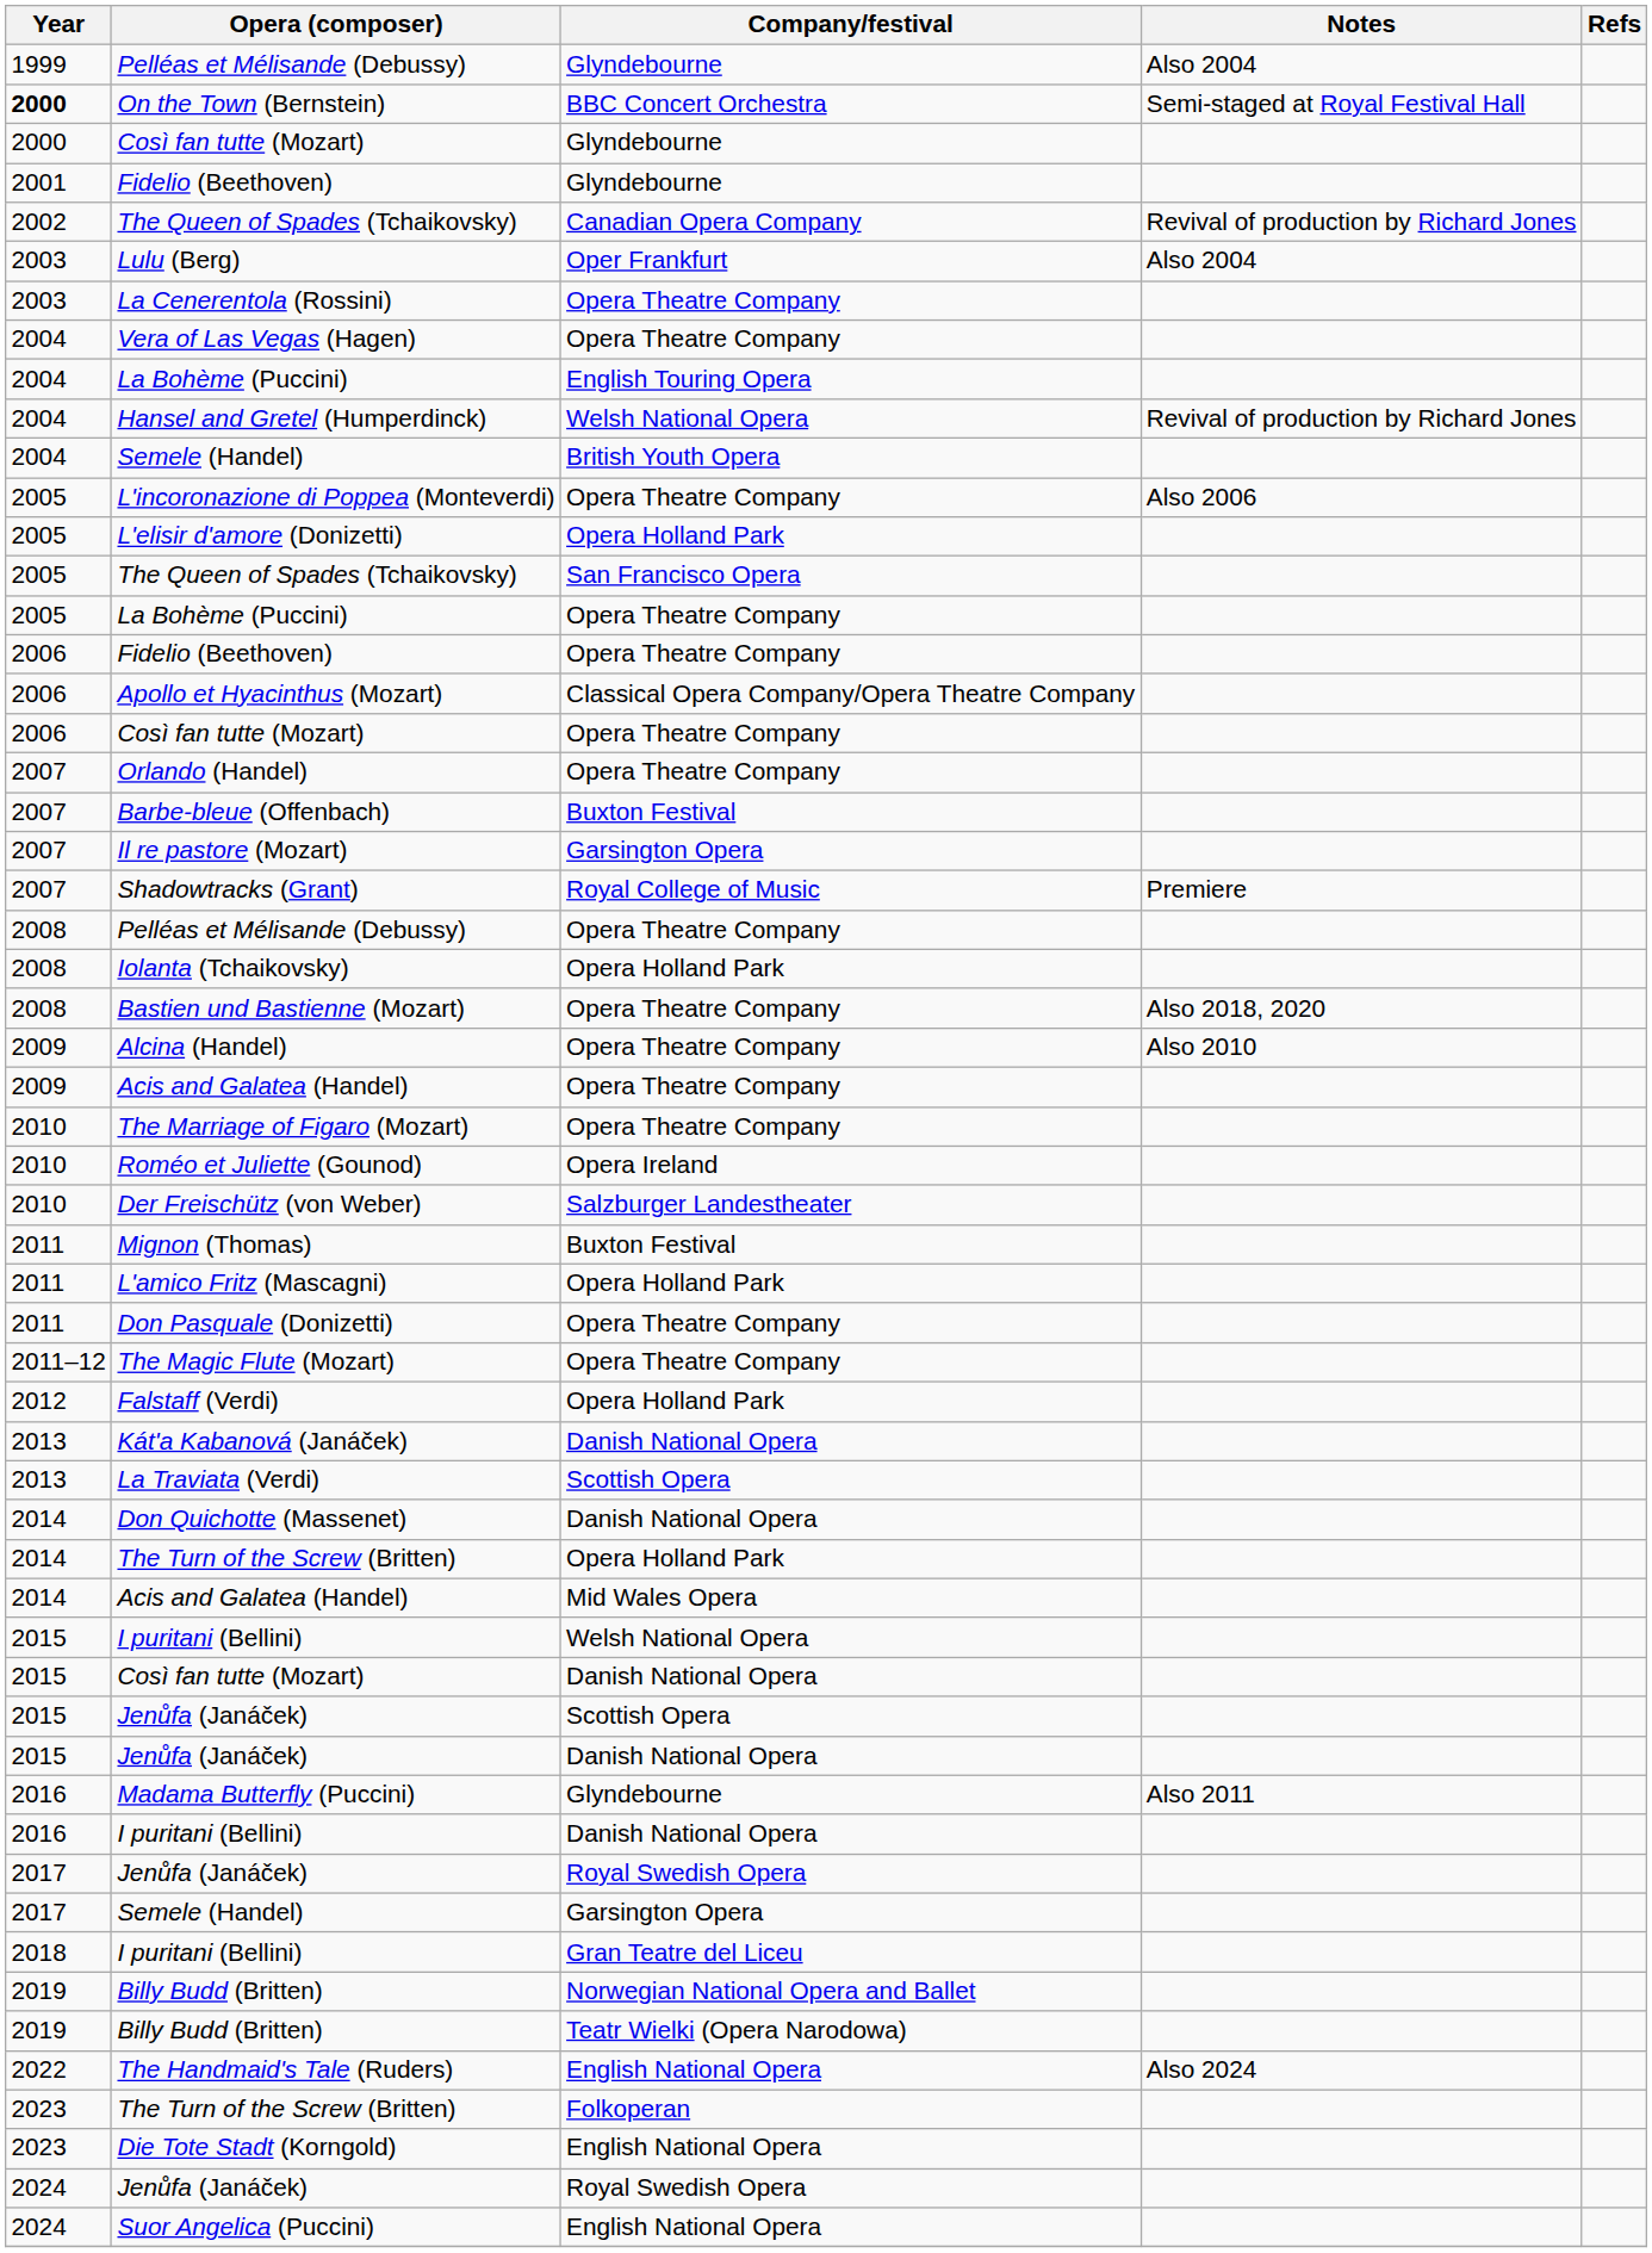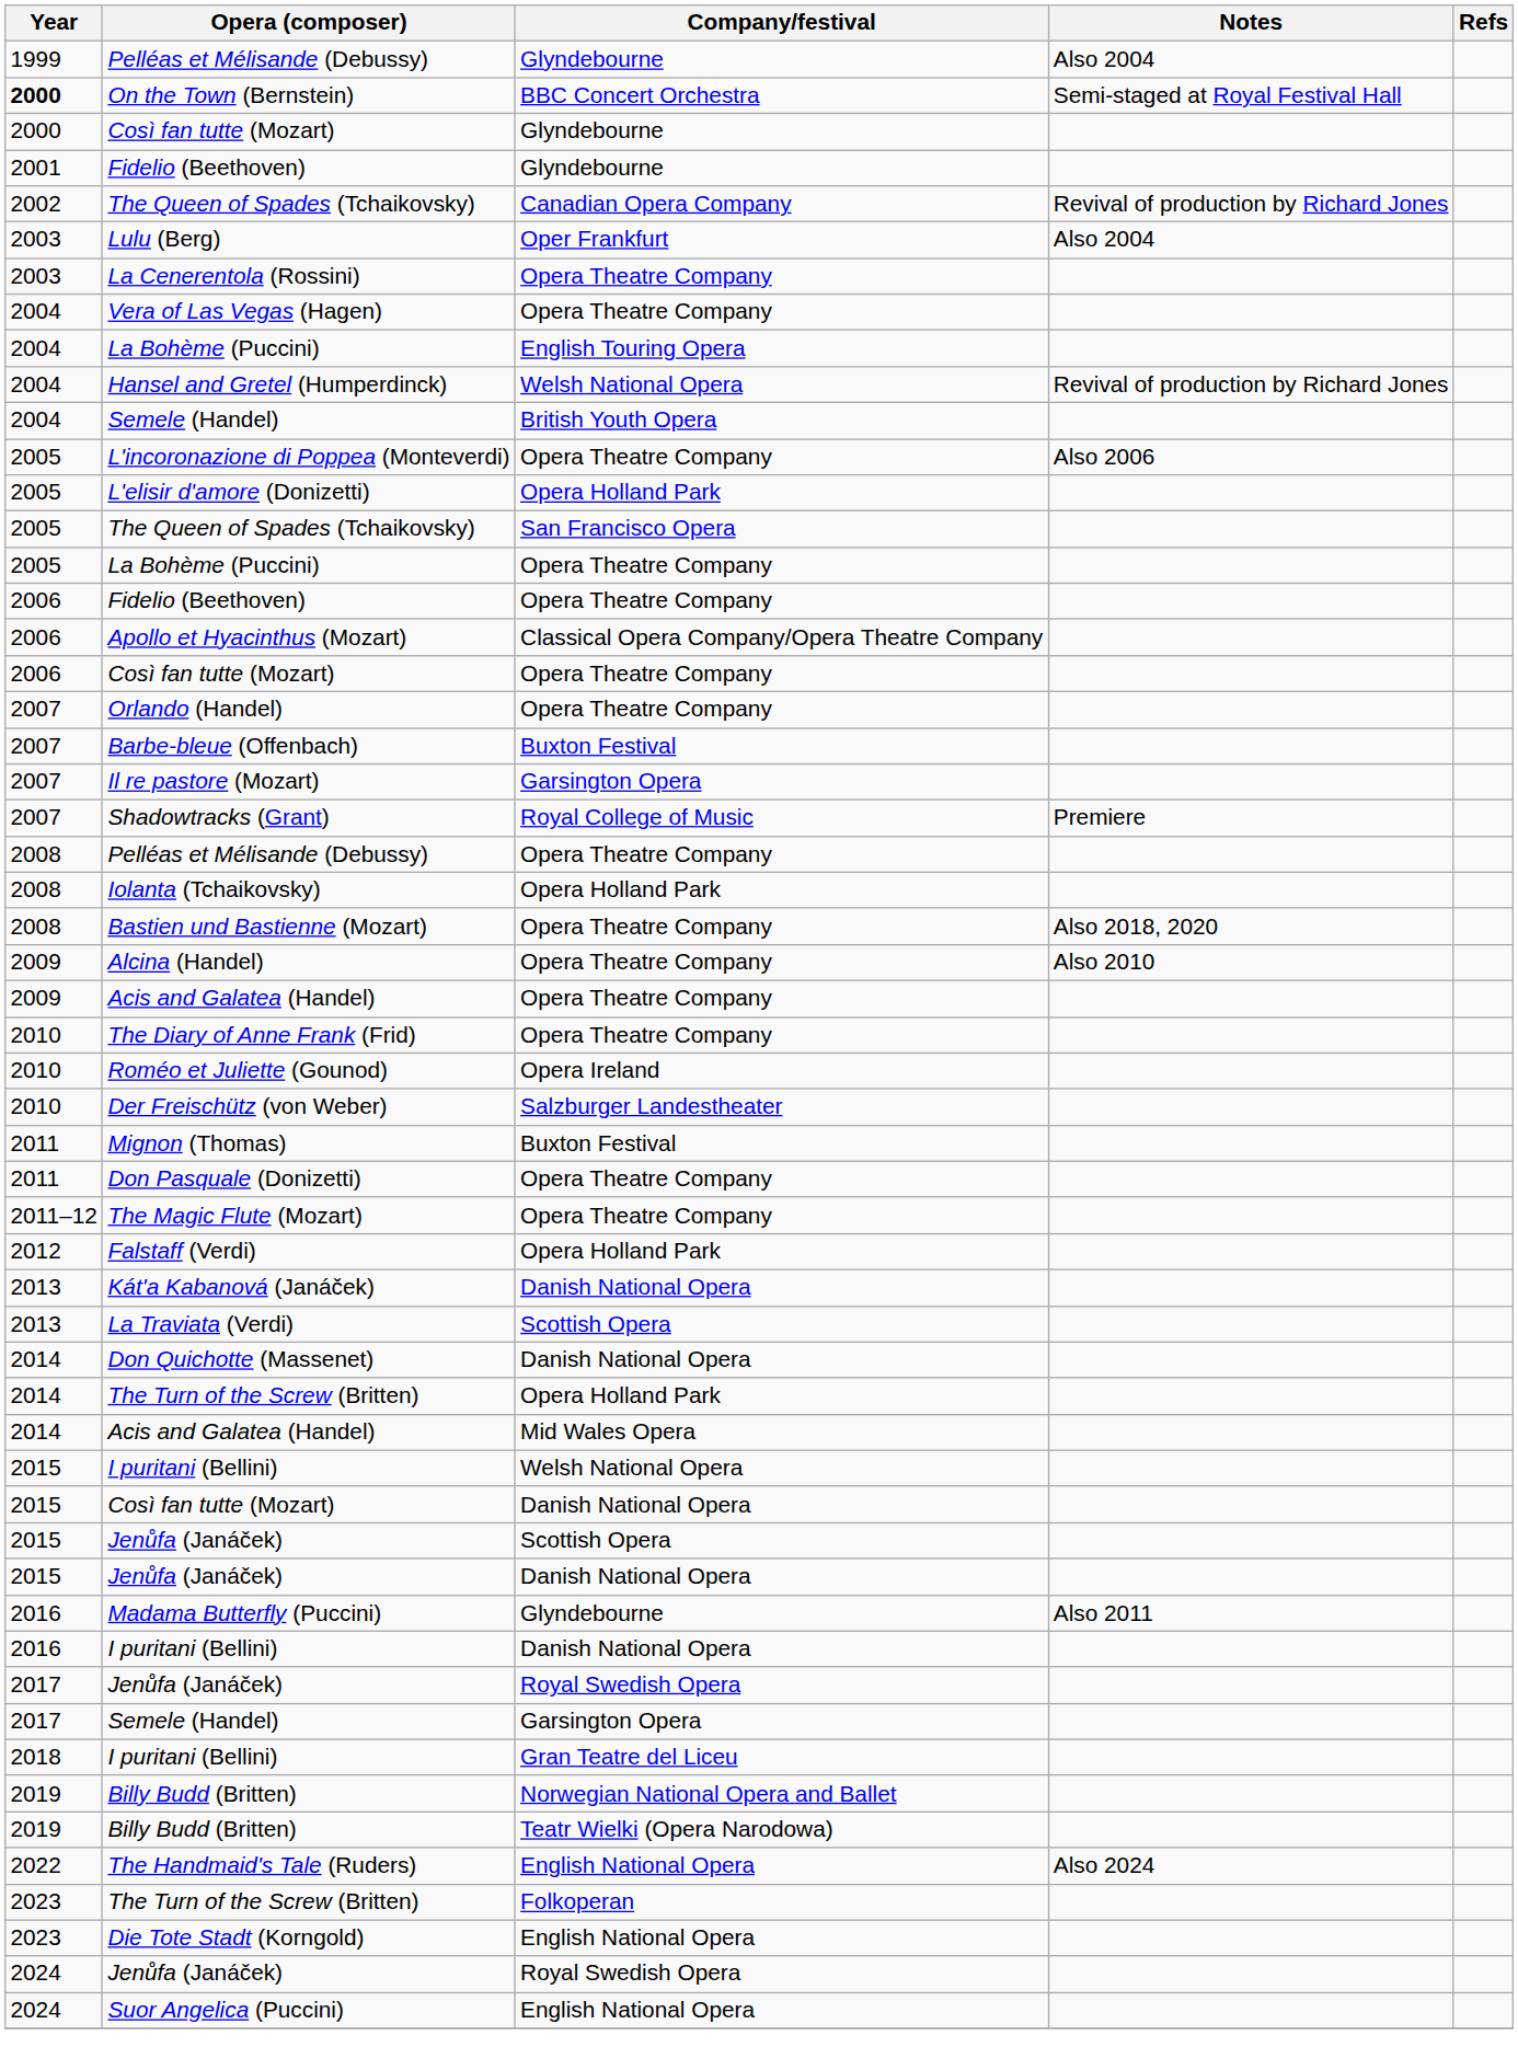+ row: 2010 | The Diary of Anne Frank (Frid) | Opera Theatre Company
- row: 2010 | The Marriage of Figaro (Mozart) | Opera Theatre Company
- row: 2011 | L'amico Fritz (Mascagni) | Opera Holland Park
